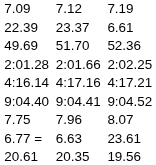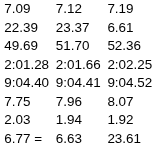- row: 4:16.14 | 4:17.16 | 4:17.21
+ row: 2.03 | 1.94 | 1.92
- row: 20.61 | 20.35 | 19.56
